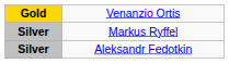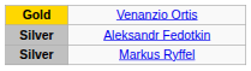rows swapped: Markus Ryffel <-> Aleksandr Fedotkin
